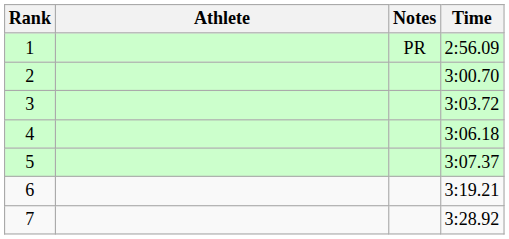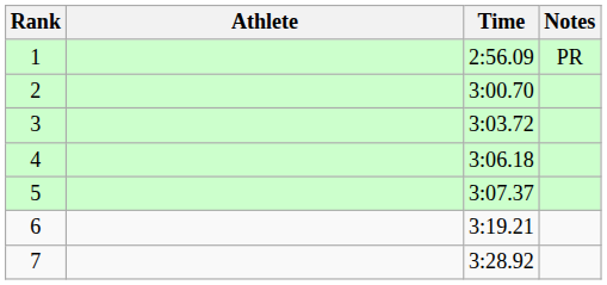columns swapped: Time <-> Notes
